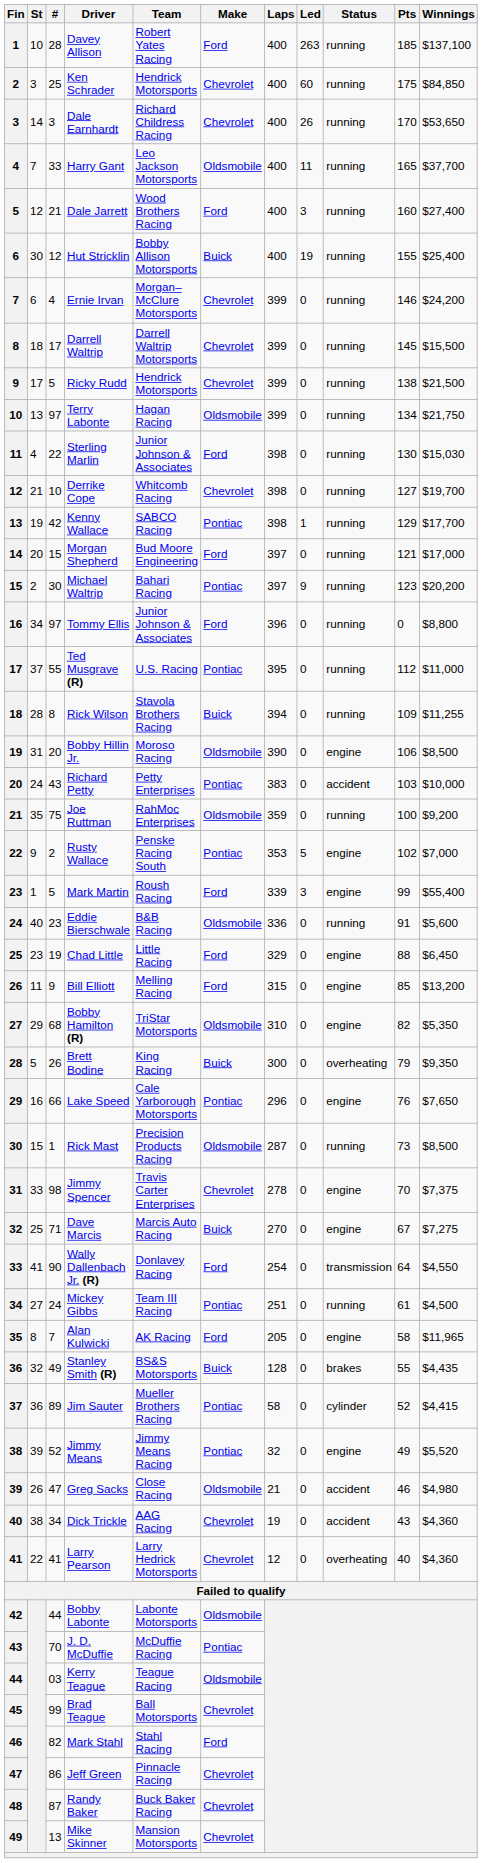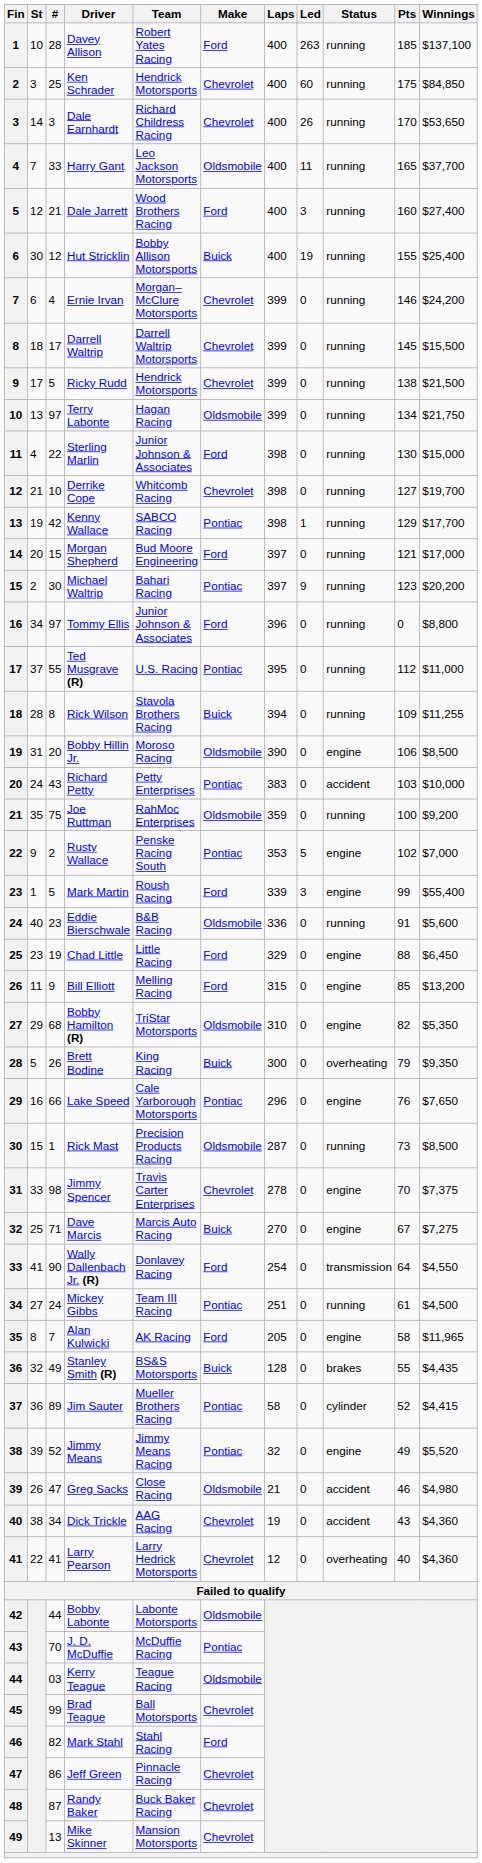Sterling Marlin | Winnings: $15,030 -> $15,000
